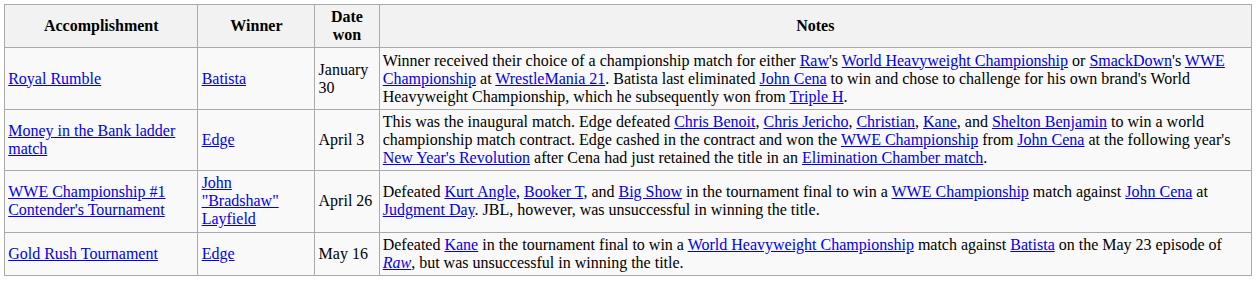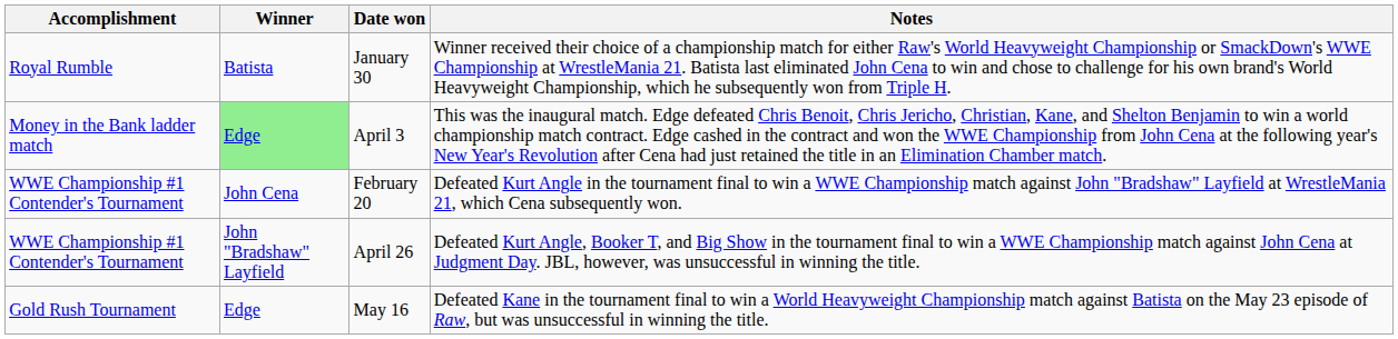April 3 | Winner: no background -> lightgreen background
+ row: WWE Championship #1 Contender's Tournament | John Cena | February 20 | Defeated Kurt Angle in the tournament final to win a WWE Championship match against John "Bradshaw" Layfield at WrestleMania 21, which Cena subsequently won.
